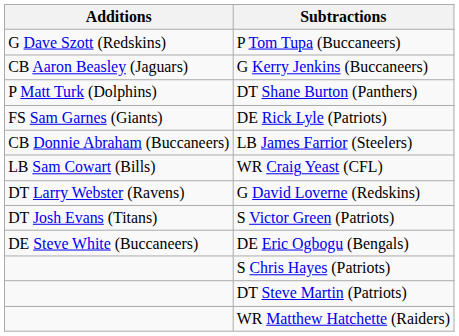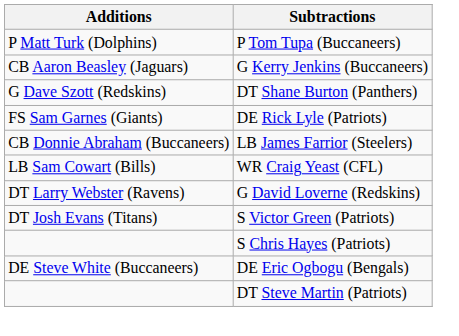P Tom Tupa (Buccaneers) | Additions: G Dave Szott (Redskins) -> P Matt Turk (Dolphins)
DT Shane Burton (Panthers) | Additions: P Matt Turk (Dolphins) -> G Dave Szott (Redskins)
rows swapped: DE Eric Ogbogu (Bengals) <-> S Chris Hayes (Patriots)
- row: WR Matthew Hatchette (Raiders)
